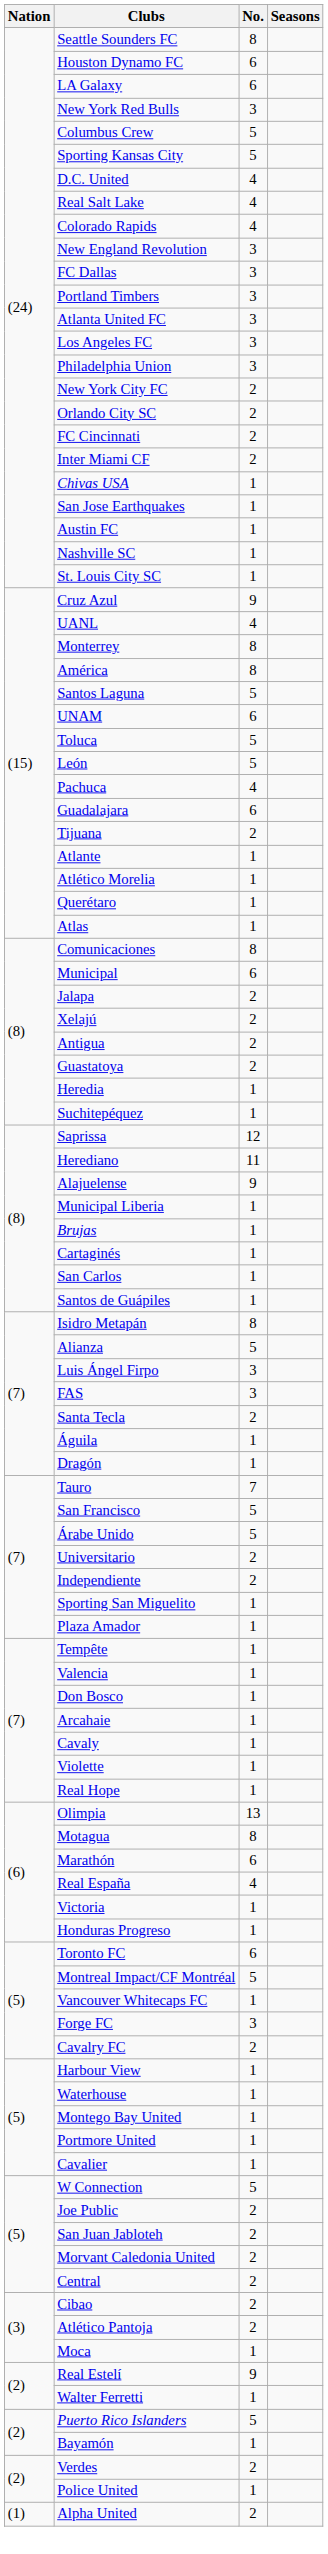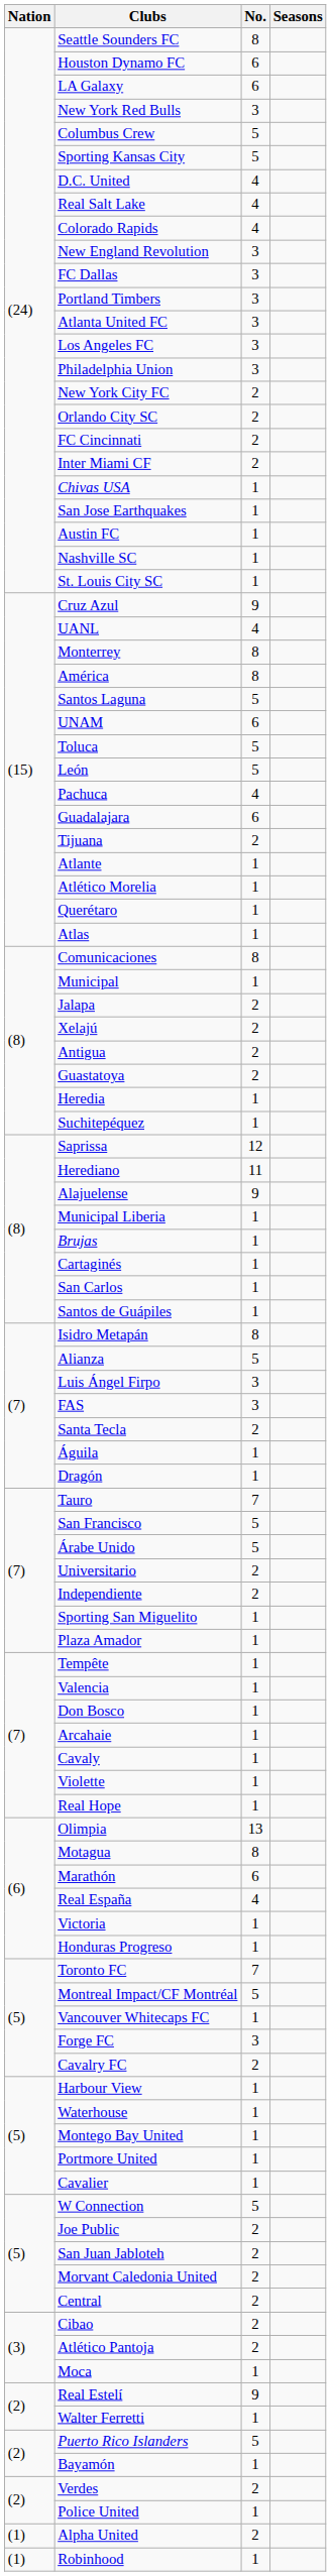Municipal | No.: 6 -> 1
Toronto FC | No.: 6 -> 7
+ row: (1) | Robinhood | 1
